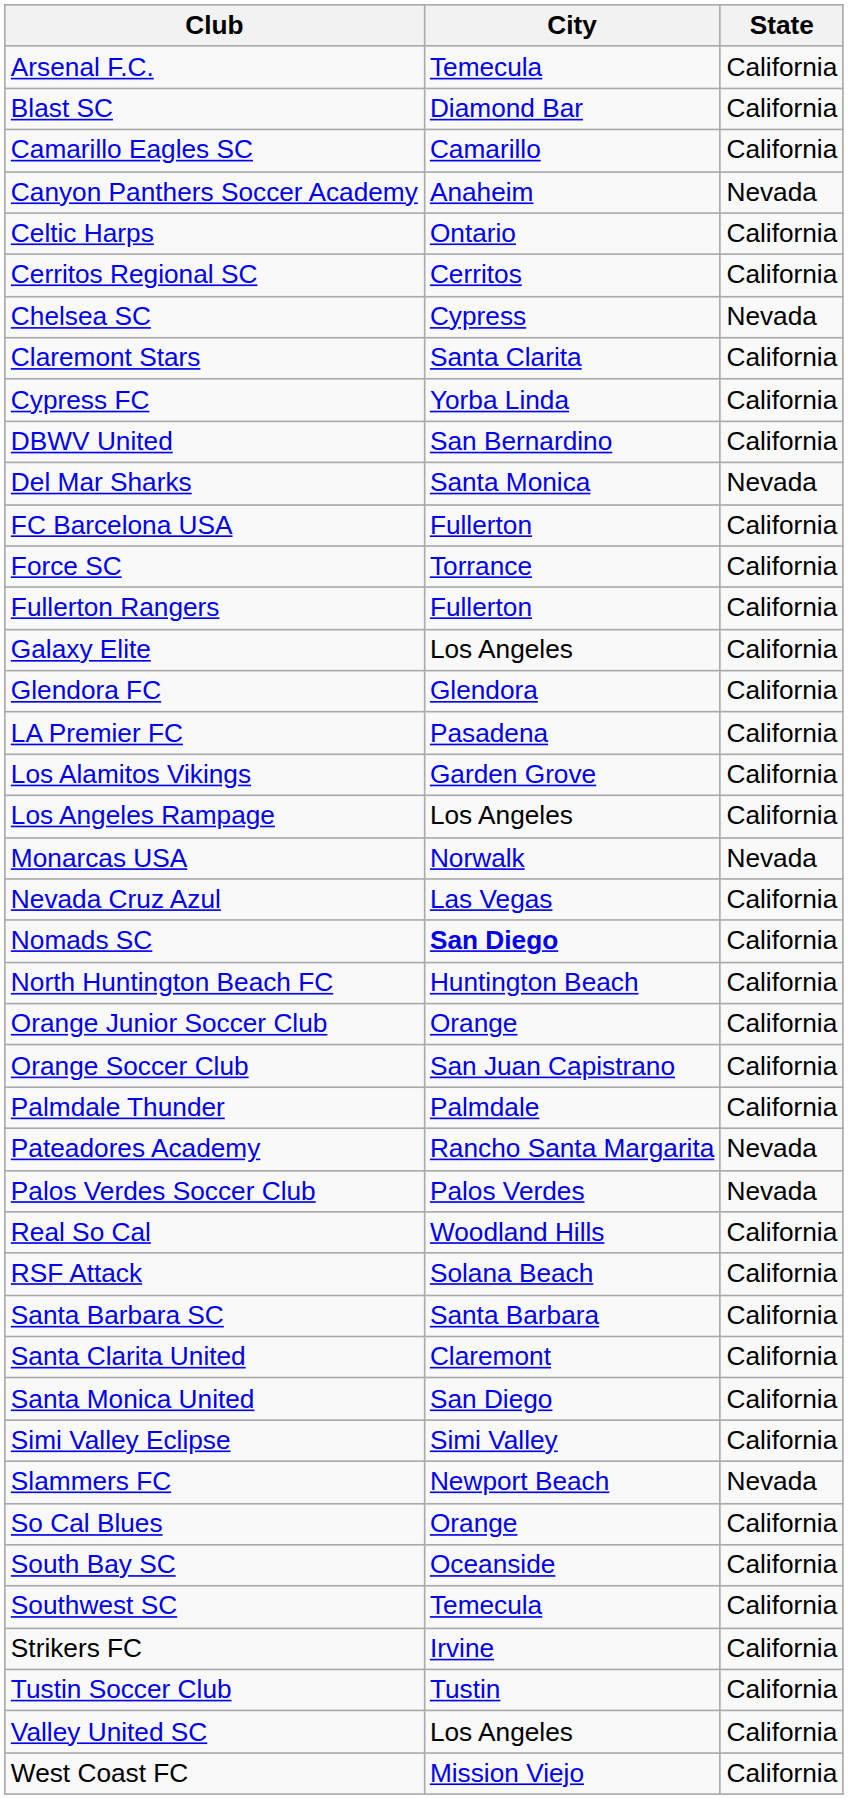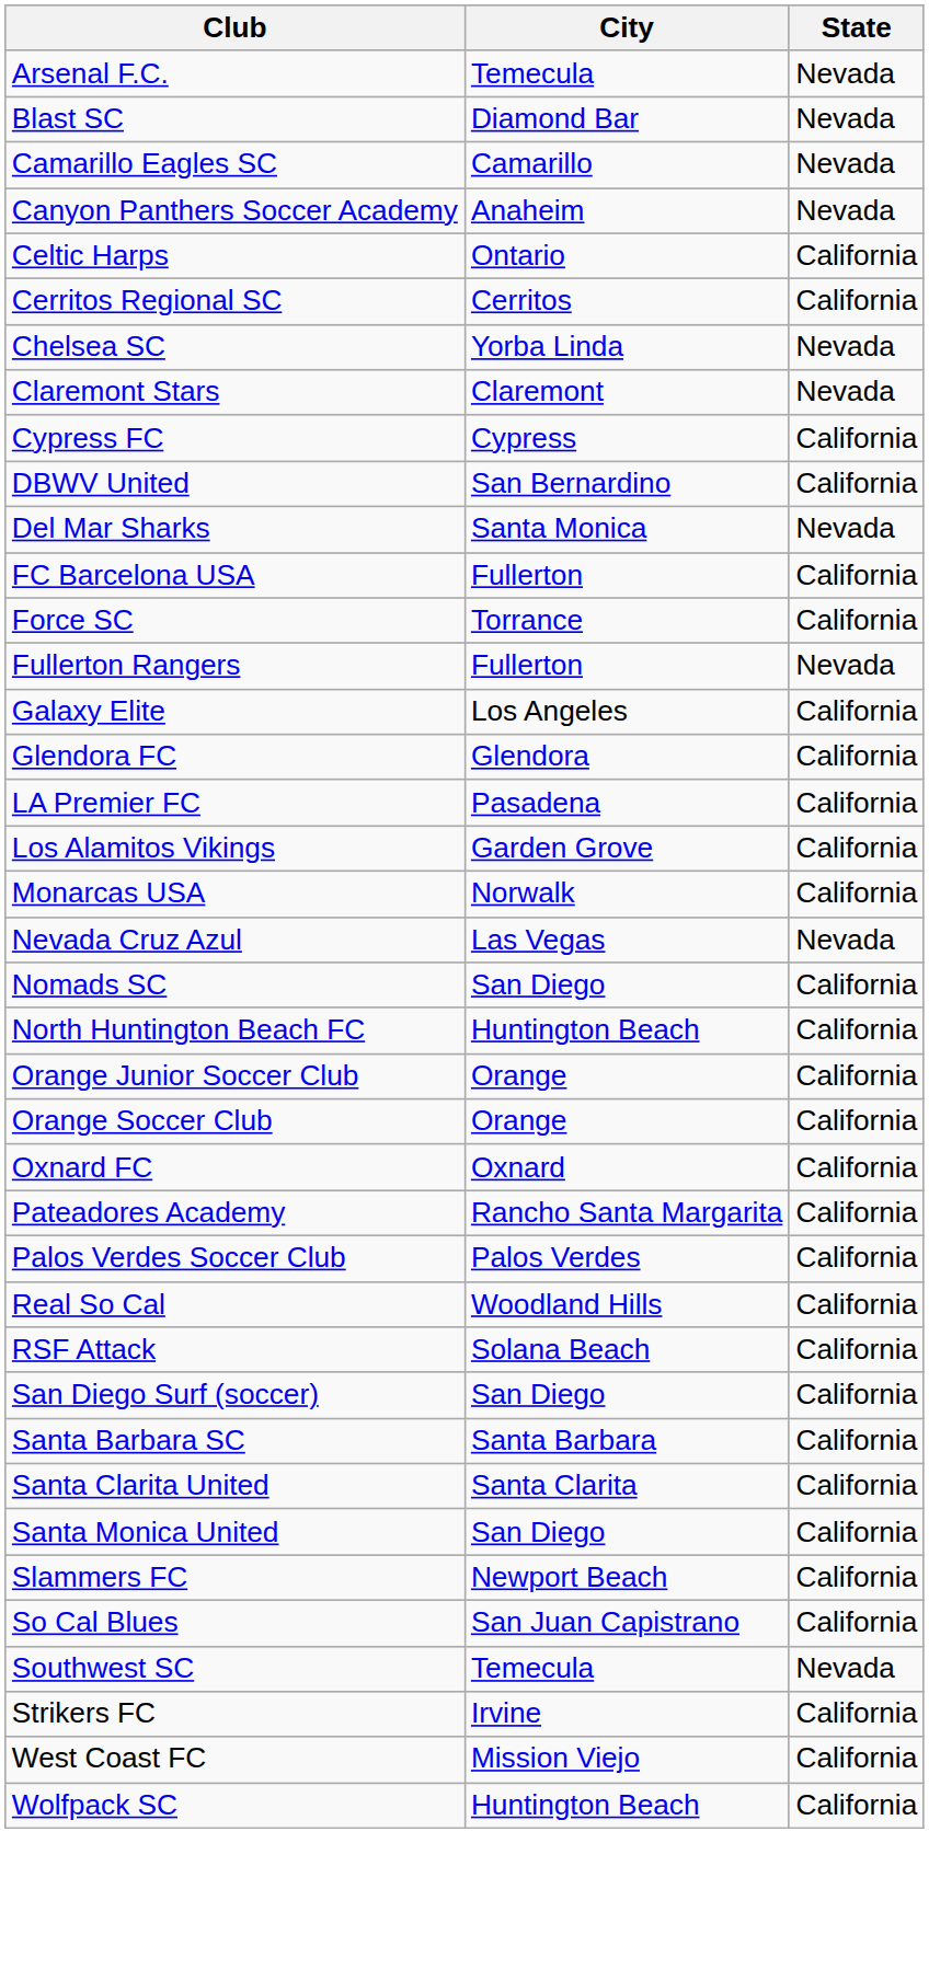Arsenal F.C. | State: California -> Nevada
Blast SC | State: California -> Nevada
Camarillo Eagles SC | State: California -> Nevada
Chelsea SC | City: Cypress -> Yorba Linda
Claremont Stars | City: Santa Clarita -> Claremont
Claremont Stars | State: California -> Nevada
Cypress FC | City: Yorba Linda -> Cypress
Fullerton Rangers | State: California -> Nevada
- row: Los Angeles Rampage | Los Angeles | California
Monarcas USA | State: Nevada -> California
Nevada Cruz Azul | State: California -> Nevada
Nomads SC | City: bold -> normal
Orange Soccer Club | City: San Juan Capistrano -> Orange
+ row: Oxnard FC | Oxnard | California
- row: Palmdale Thunder | Palmdale | California
Pateadores Academy | State: Nevada -> California
Palos Verdes Soccer Club | State: Nevada -> California
+ row: San Diego Surf (soccer) | San Diego | California
Santa Clarita United | City: Claremont -> Santa Clarita
- row: Simi Valley Eclipse | Simi Valley | California
Slammers FC | State: Nevada -> California
So Cal Blues | City: Orange -> San Juan Capistrano
- row: South Bay SC | Oceanside | California
Southwest SC | State: California -> Nevada
- row: Tustin Soccer Club | Tustin | California
- row: Valley United SC | Los Angeles | California
+ row: Wolfpack SC | Huntington Beach | California
